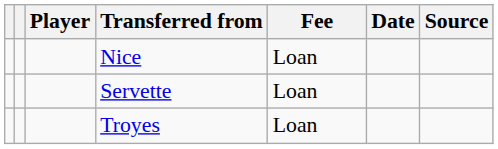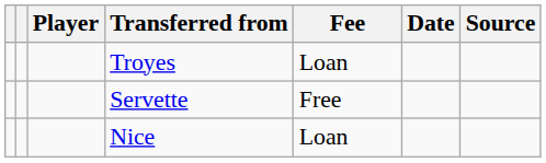rows swapped: Troyes <-> Nice
Servette | Fee: Loan -> Free
